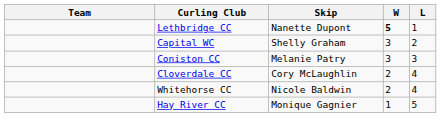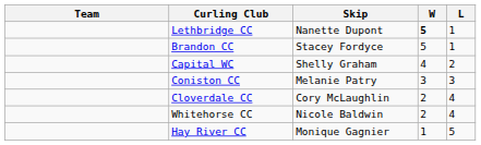+ row: Brandon CC | Stacey Fordyce | 5 | 1
Capital WC | W: 3 -> 4
